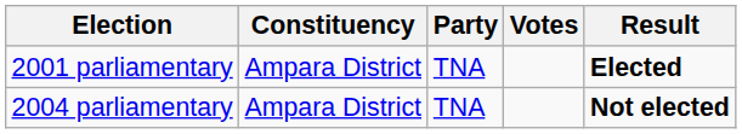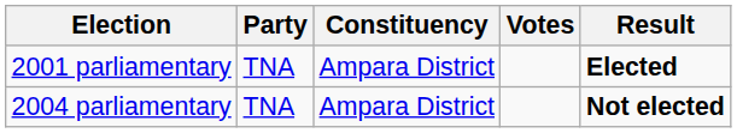columns swapped: Constituency <-> Party
